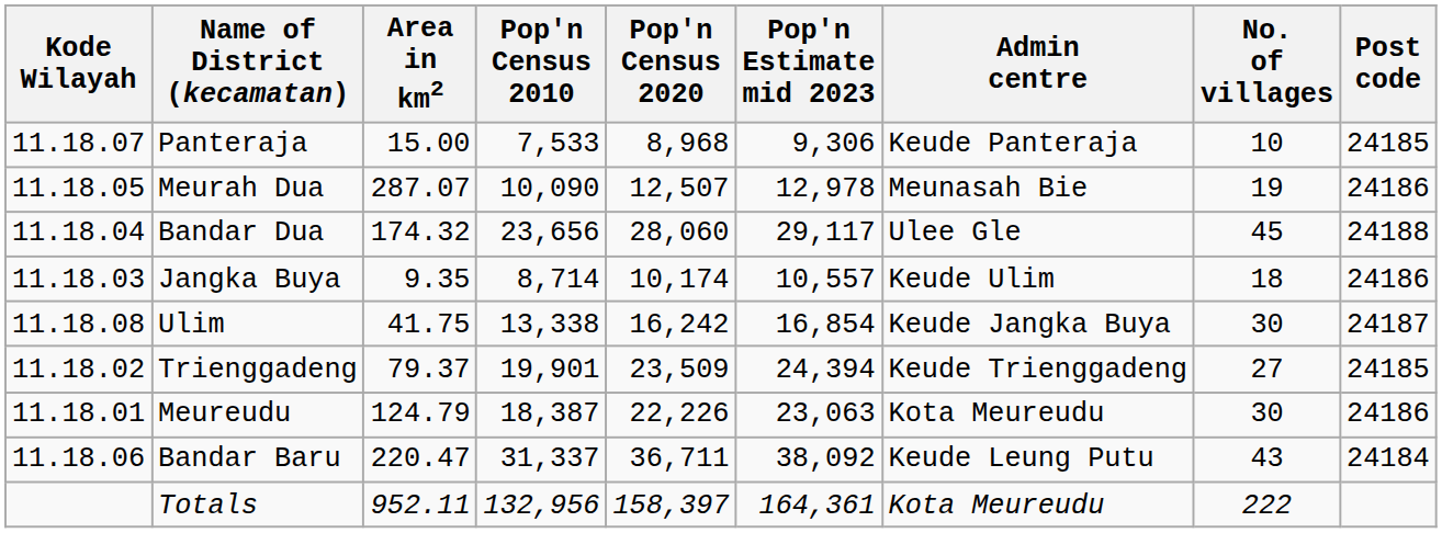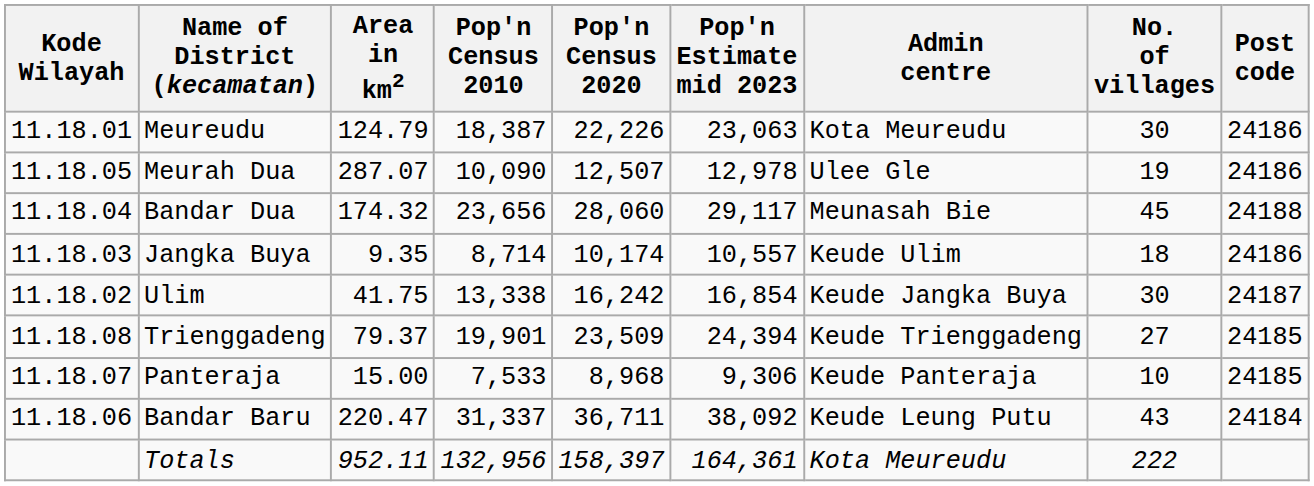rows swapped: Meureudu <-> Panteraja
Meurah Dua | Admin centre: Meunasah Bie -> Ulee Gle
Bandar Dua | Admin centre: Ulee Gle -> Meunasah Bie
Ulim | Kode Wilayah: 11.18.08 -> 11.18.02
Trienggadeng | Kode Wilayah: 11.18.02 -> 11.18.08
